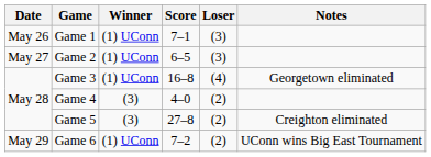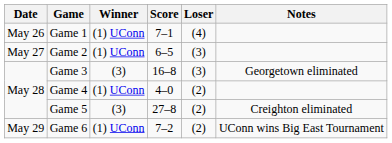Game 1 | Loser: (3) -> (4)
Game 3 | Winner: (1) UConn -> (3)
Game 3 | Loser: (4) -> (3)
Game 4 | Winner: (3) -> (1) UConn
